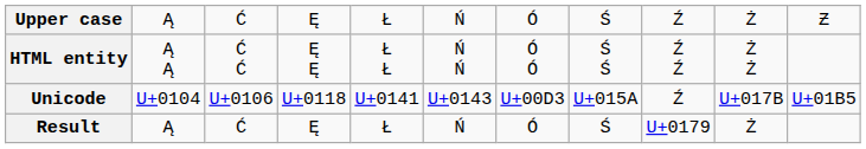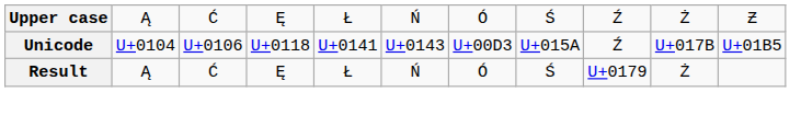- row: HTML entity | Ą Ą | Ć Ć | Ę Ę | Ł Ł | Ń Ń | Ó Ó | Ś Ś | Ź Ź | Ż Ż
